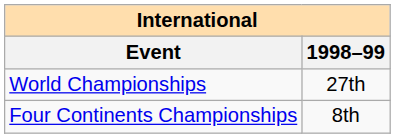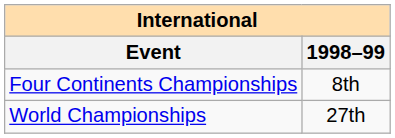rows swapped: World Championships <-> Four Continents Championships
